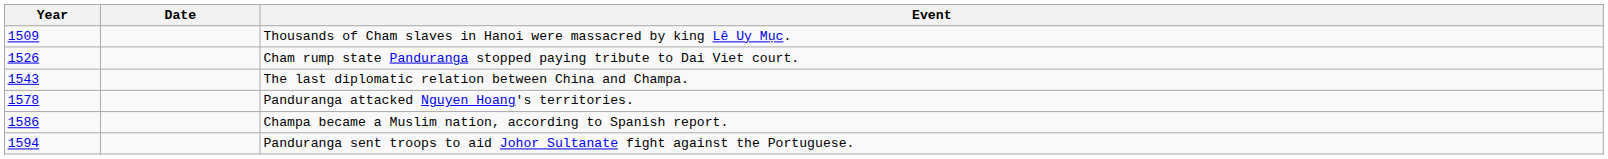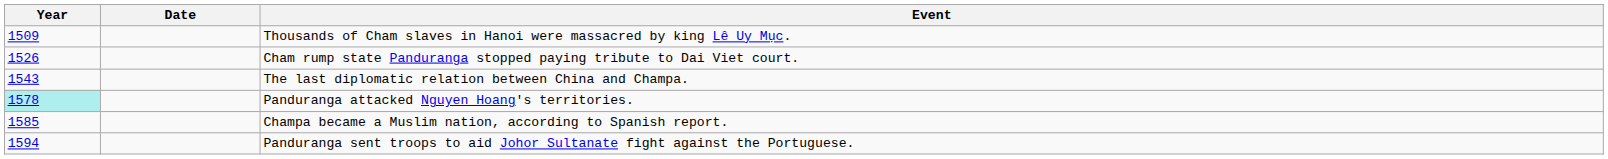Panduranga attacked Nguyen Hoang's territories. | Year: no background -> paleturquoise background
Champa became a Muslim nation, according to Spanish report. | Year: 1586 -> 1585
